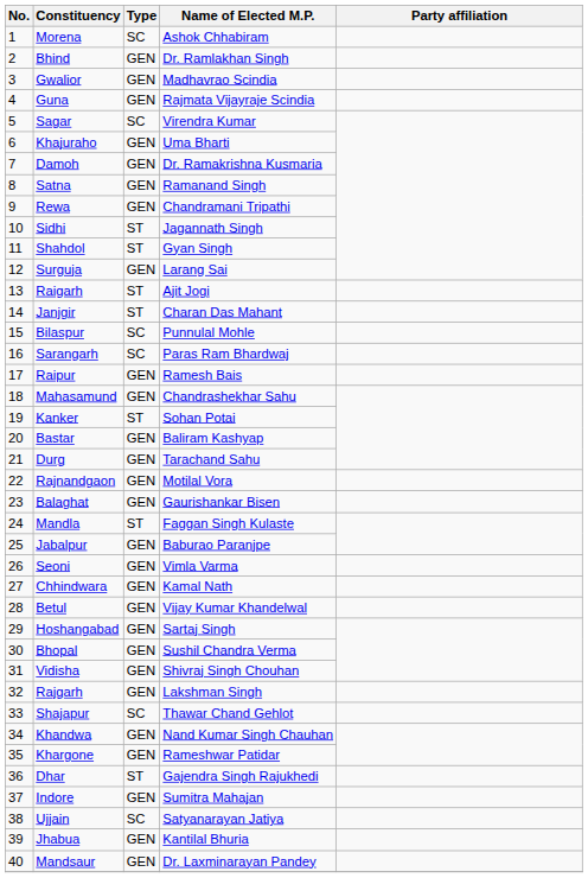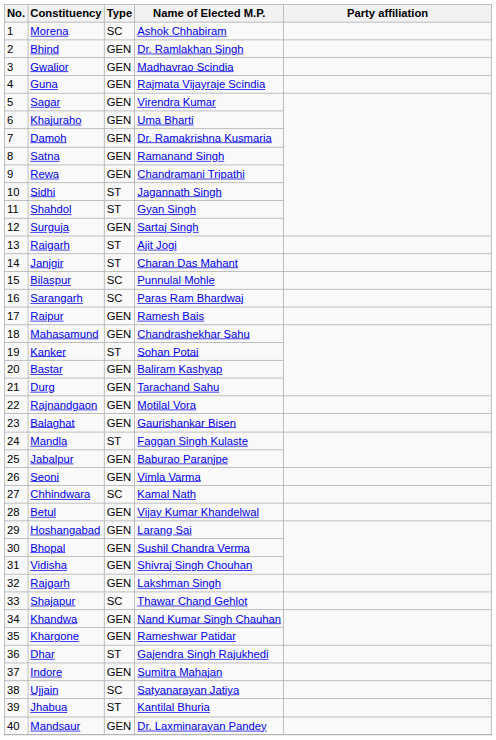Sagar | Type: SC -> GEN
Surguja | Name of Elected M.P.: Larang Sai -> Sartaj Singh
Chhindwara | Type: GEN -> SC
Hoshangabad | Name of Elected M.P.: Sartaj Singh -> Larang Sai
Jhabua | Type: GEN -> ST
